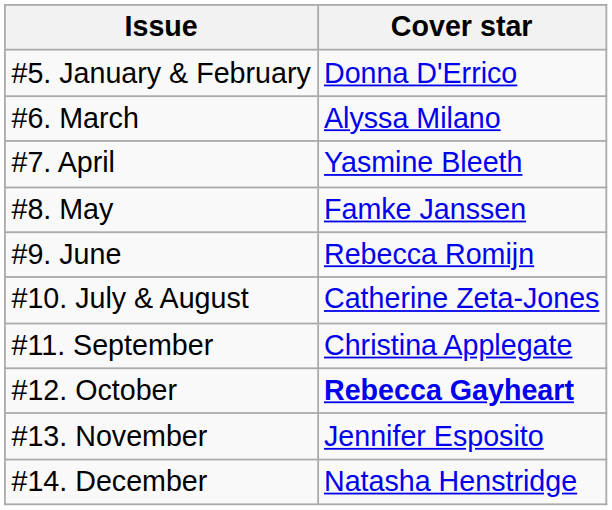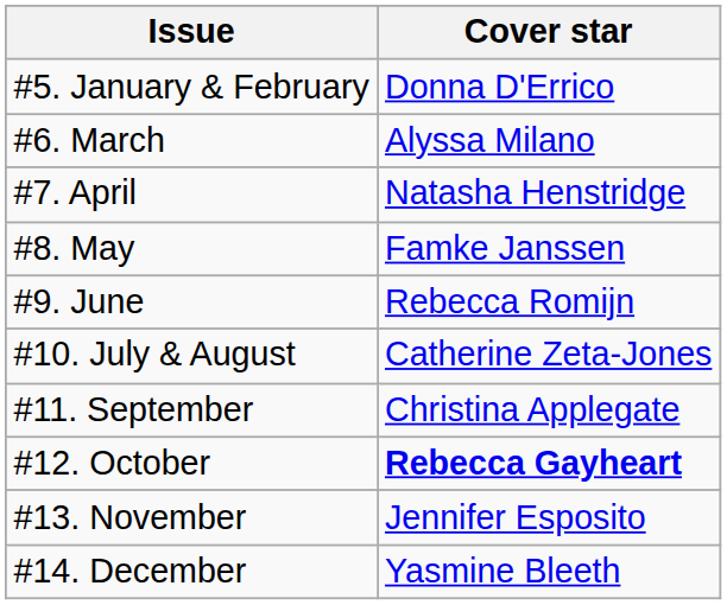#7. April | Cover star: Yasmine Bleeth -> Natasha Henstridge
#14. December | Cover star: Natasha Henstridge -> Yasmine Bleeth
